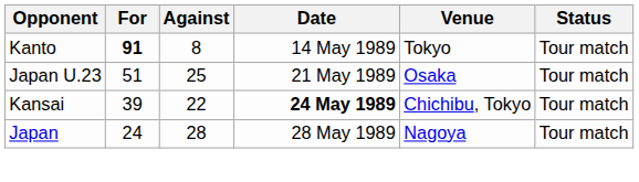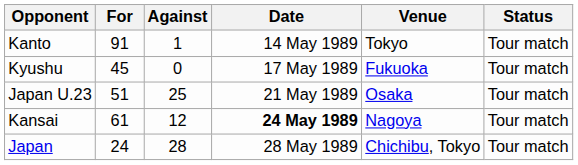Kanto | For: bold -> normal
Kanto | Against: 8 -> 1
+ row: Kyushu | 45 | 0 | 17 May 1989 | Fukuoka | Tour match
Kansai | For: 39 -> 61
Kansai | Against: 22 -> 12
Kansai | Venue: Chichibu, Tokyo -> Nagoya
Japan | Venue: Nagoya -> Chichibu, Tokyo
